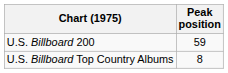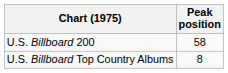U.S. Billboard 200 | Peak position: 59 -> 58
